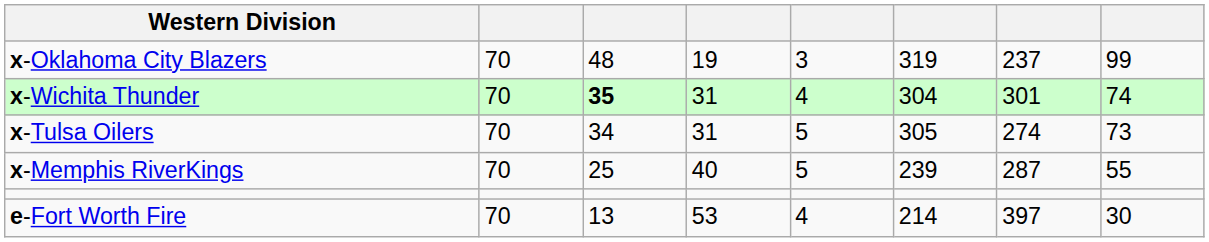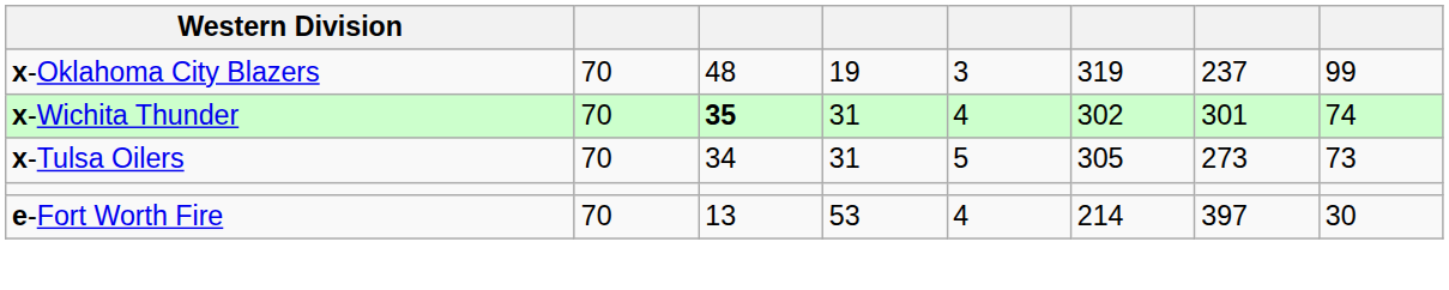x-Wichita Thunder | column 6: 304 -> 302
x-Tulsa Oilers | column 7: 274 -> 273
- row: x-Memphis RiverKings | 70 | 25 | 40 | 5 | 239 | 287 | 55
